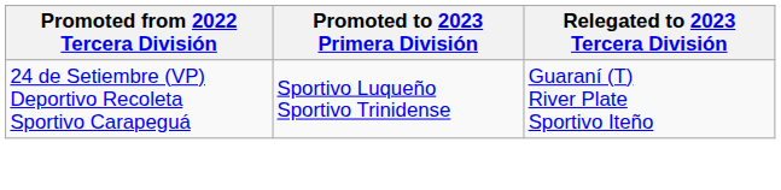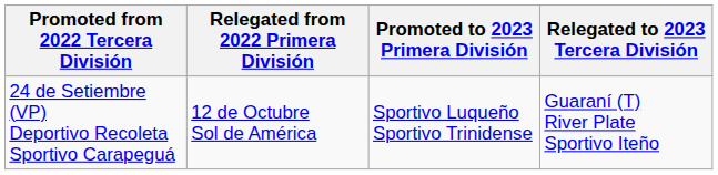+ column: Relegated from 2022 Primera División | 12 de Octubre Sol de América
